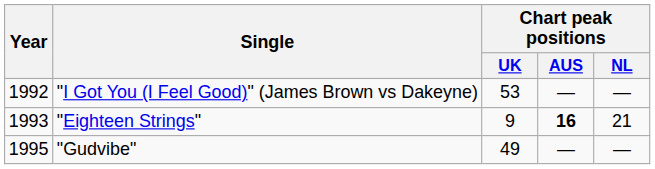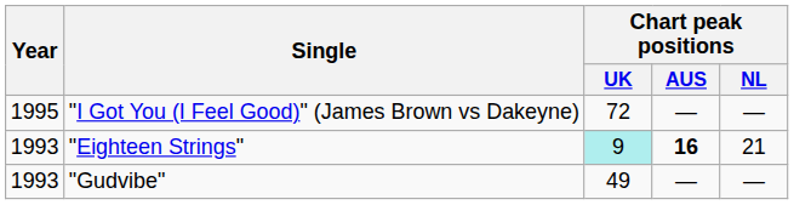"I Got You (I Feel Good)" (James Brown vs Dakeyne) | Year: 1992 -> 1995
"I Got You (I Feel Good)" (James Brown vs Dakeyne) | Chart peak positions / UK: 53 -> 72
"Eighteen Strings" | Chart peak positions / UK: no background -> paleturquoise background
"Gudvibe" | Year: 1995 -> 1993
